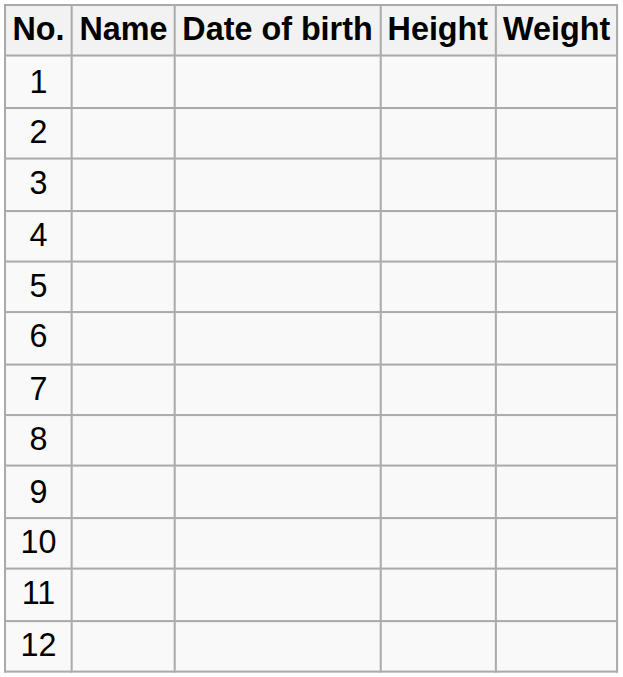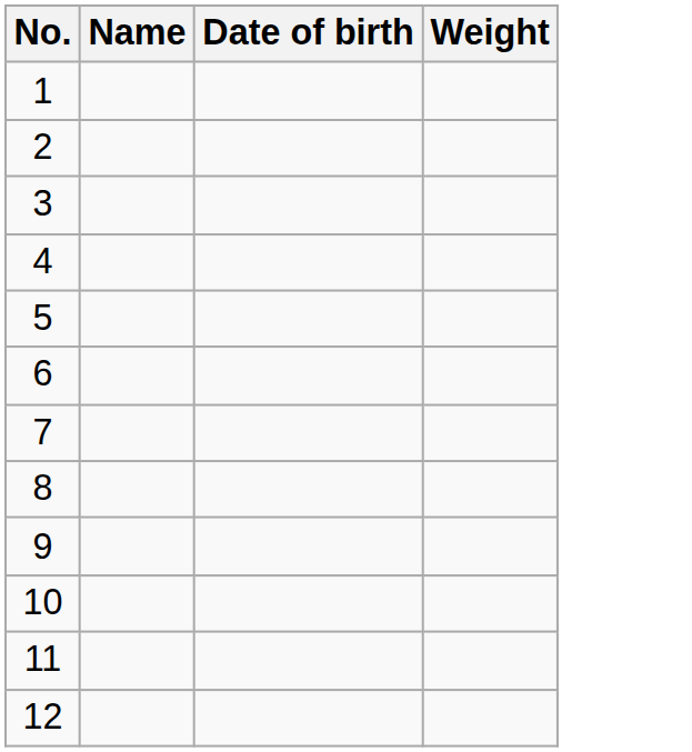- column: Height
